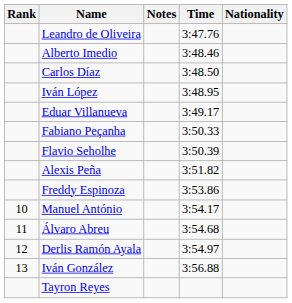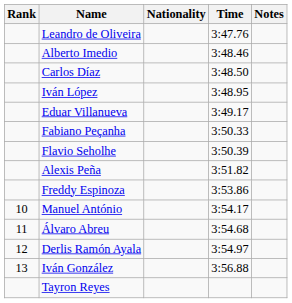columns swapped: Nationality <-> Notes
